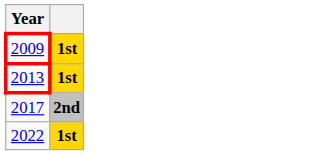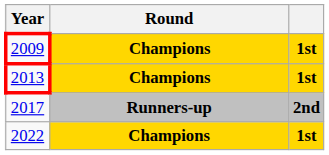+ column: Round | Champions | Champions | Runners-up | Champions
